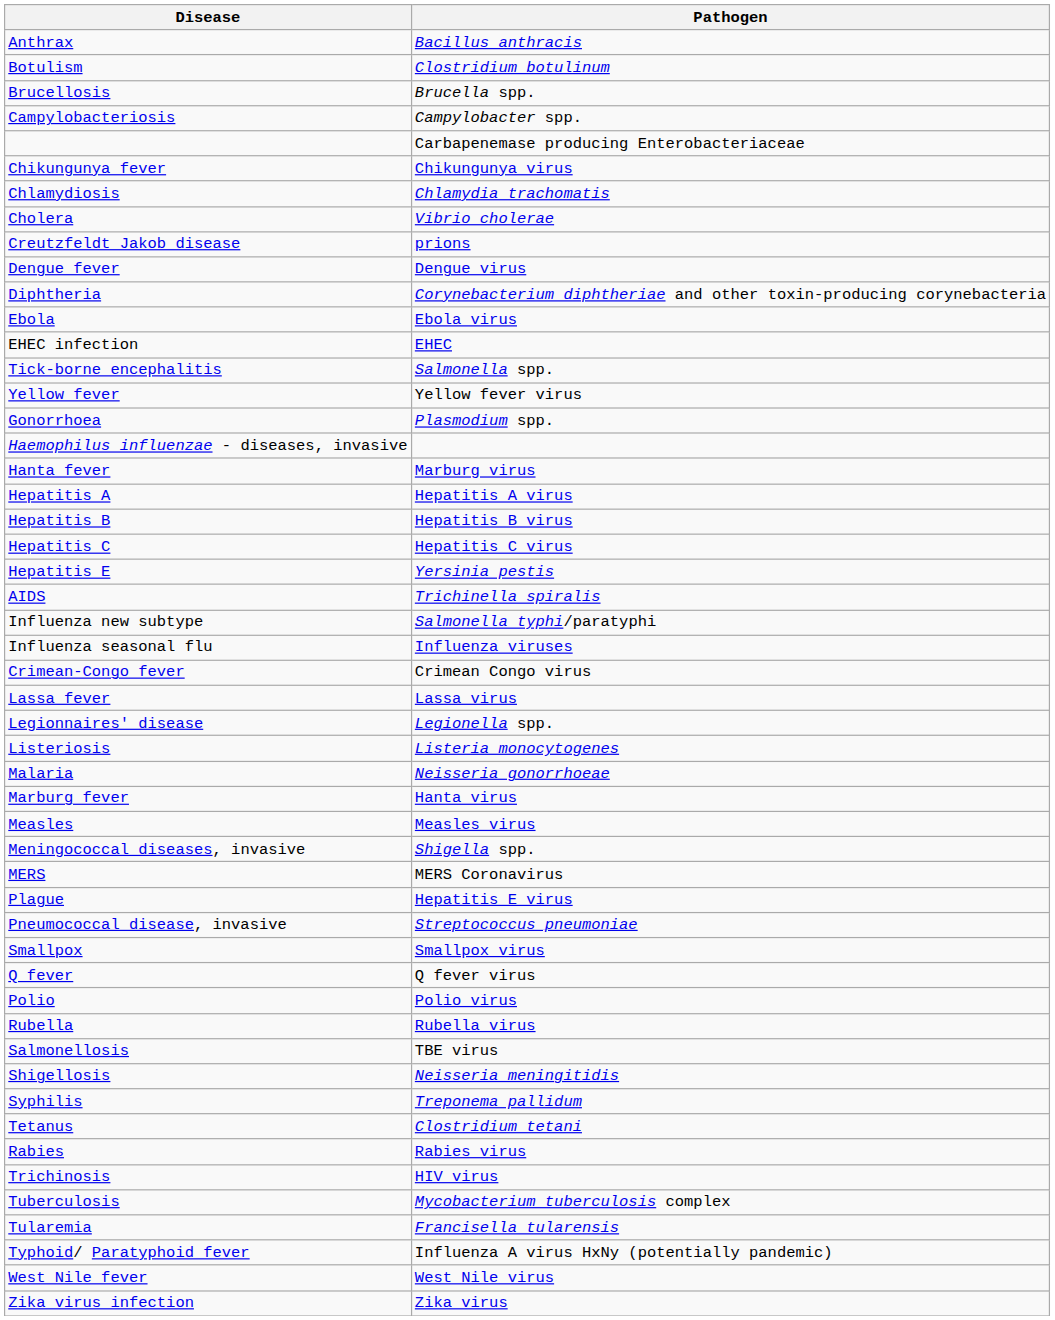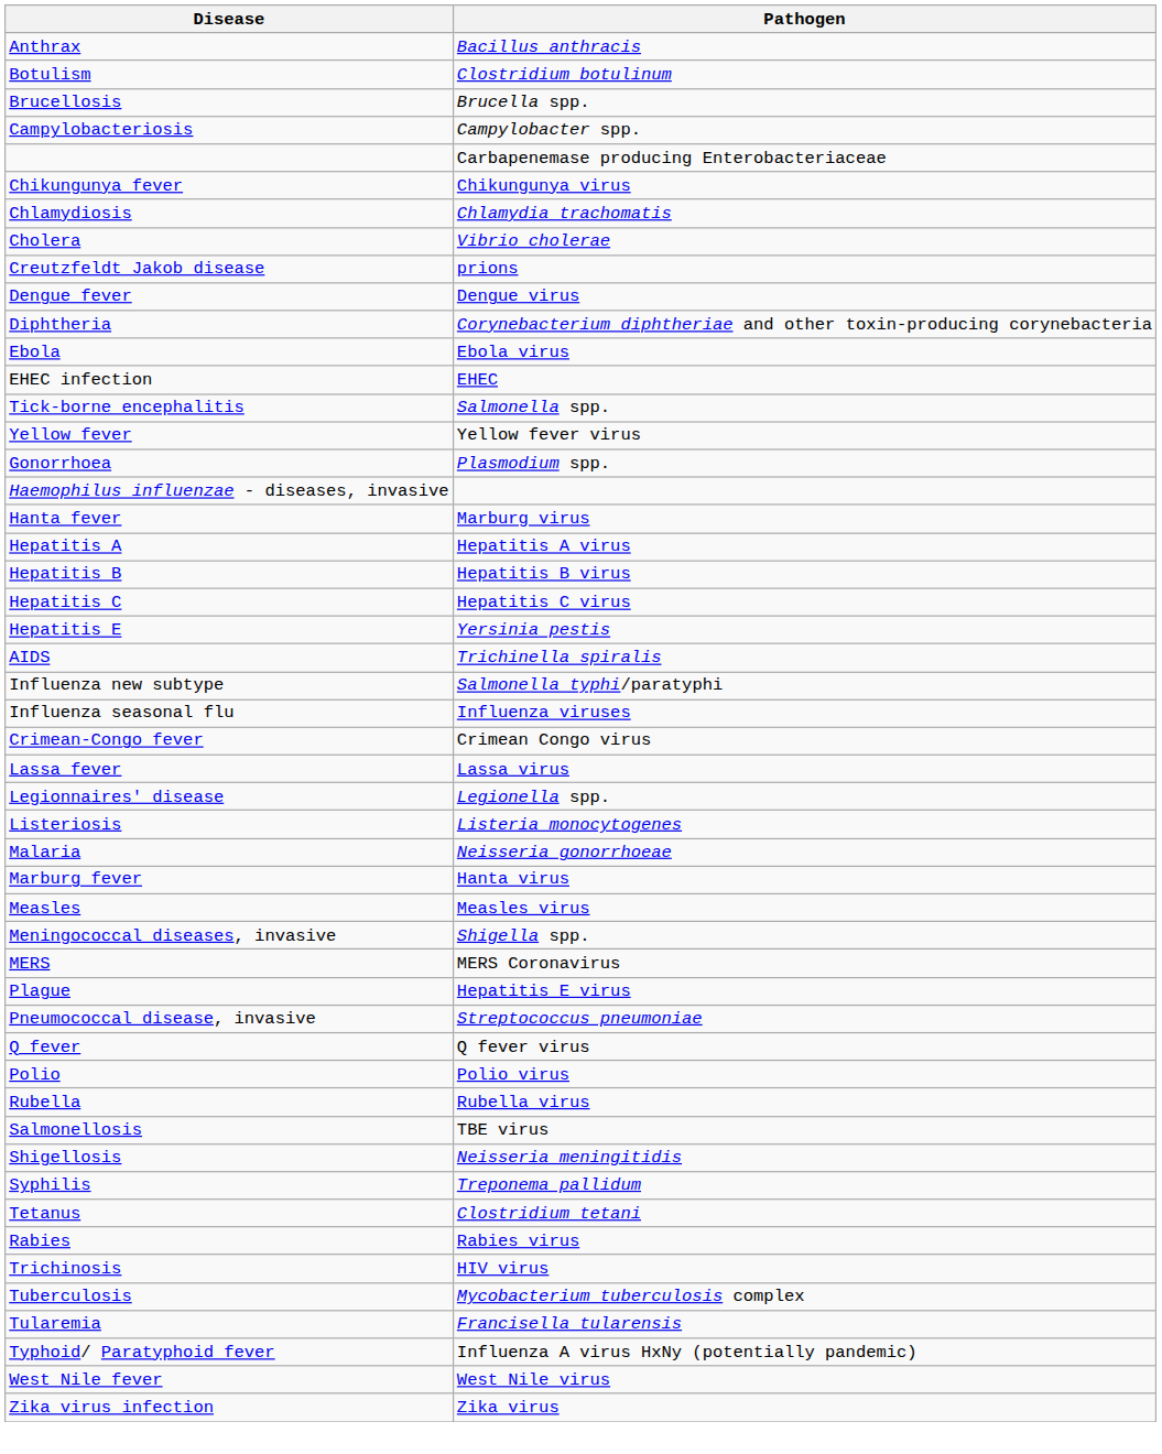- row: Smallpox | Smallpox virus
